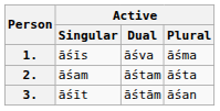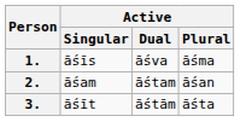2. | Active / Plural: ā́sta -> ā́san
3. | Active / Plural: ā́san -> ā́sta
